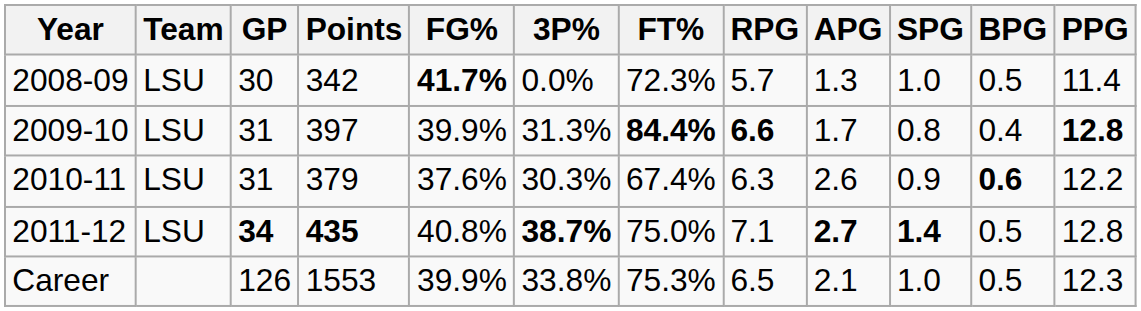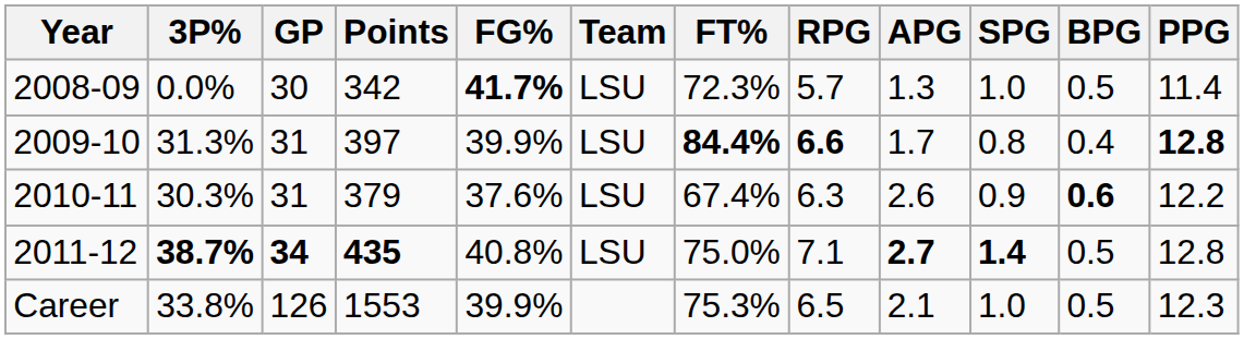columns swapped: Team <-> 3P%
